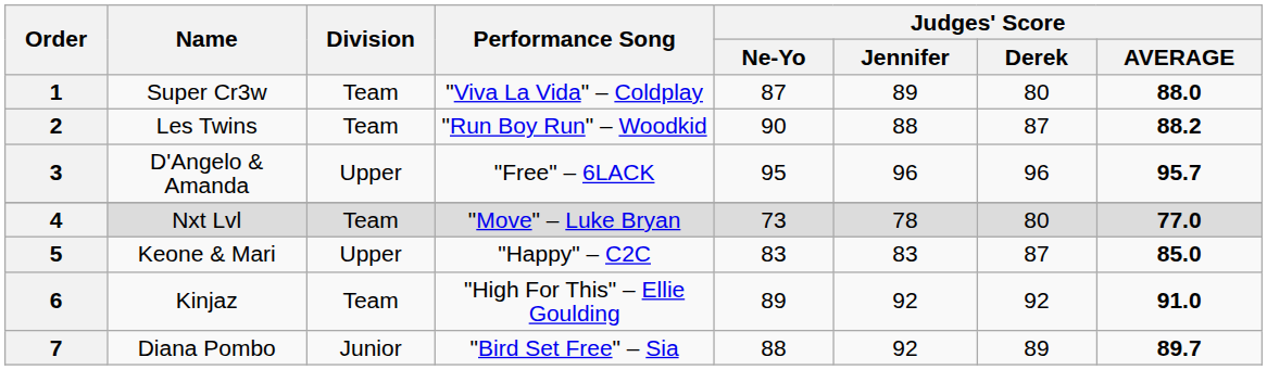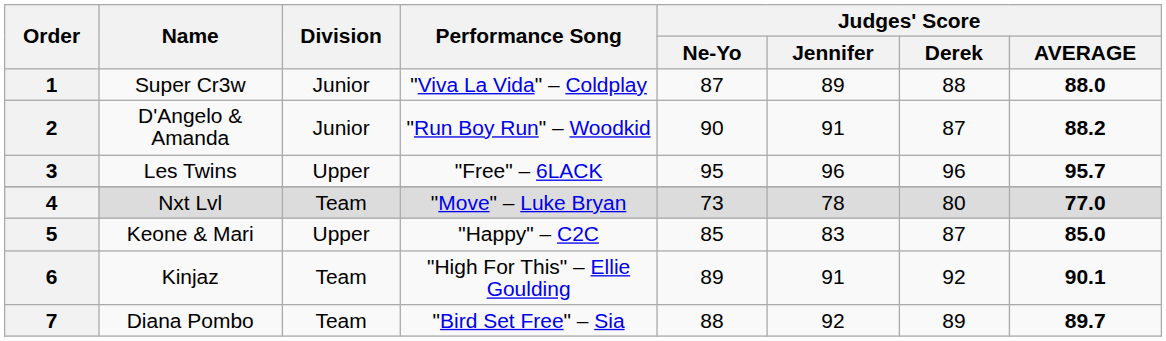1 | Division: Team -> Junior
1 | Judges' Score / Derek: 80 -> 88
2 | Name: Les Twins -> D'Angelo & Amanda
2 | Division: Team -> Junior
2 | Judges' Score / Jennifer: 88 -> 91
3 | Name: D'Angelo & Amanda -> Les Twins
5 | Judges' Score / Ne-Yo: 83 -> 85
6 | Judges' Score / Jennifer: 92 -> 91
6 | Judges' Score / AVERAGE: 91.0 -> 90.1
7 | Division: Junior -> Team
